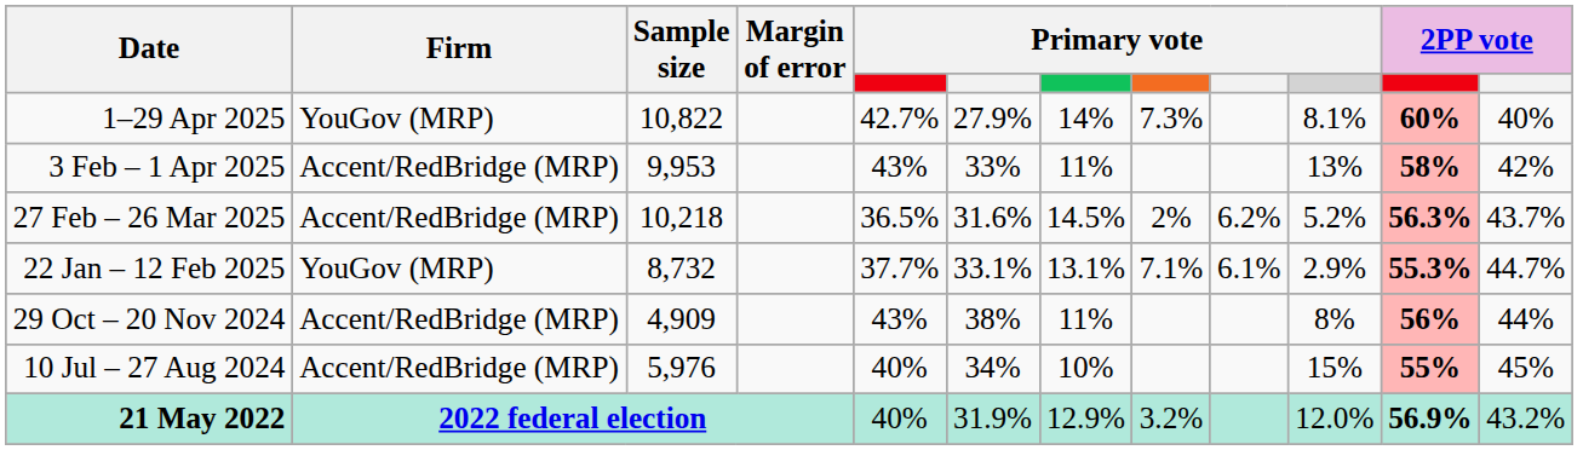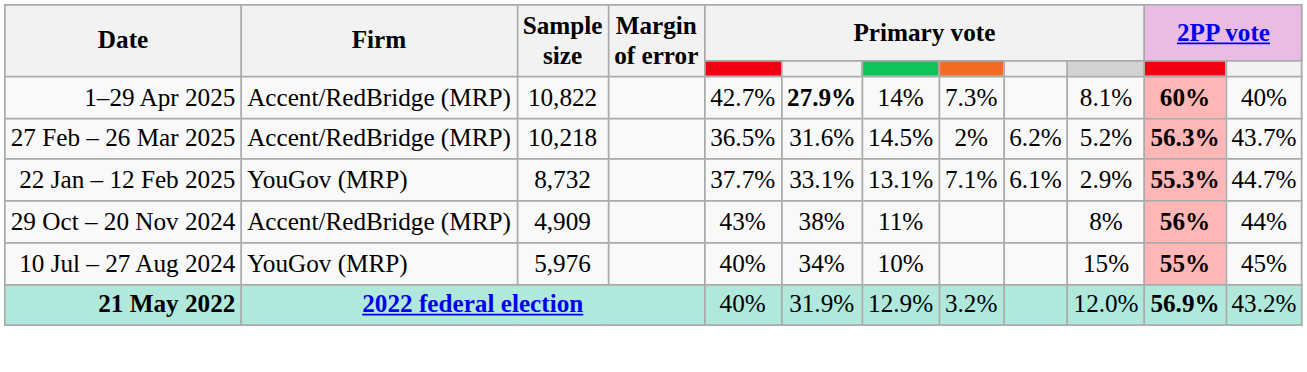1–29 Apr 2025 | Firm: YouGov (MRP) -> Accent/RedBridge (MRP)
1–29 Apr 2025 | column 6: normal -> bold
- row: 3 Feb – 1 Apr 2025 | Accent/RedBridge (MRP) | 9,953 | 43% | 33% | 11% | 13% | 58% | 42%
10 Jul – 27 Aug 2024 | Firm: Accent/RedBridge (MRP) -> YouGov (MRP)
